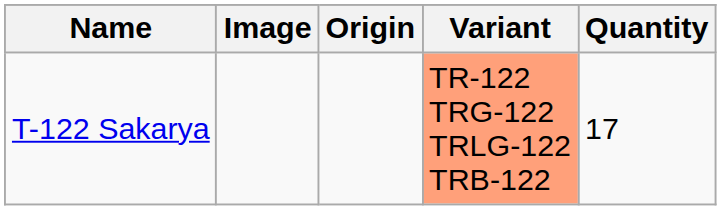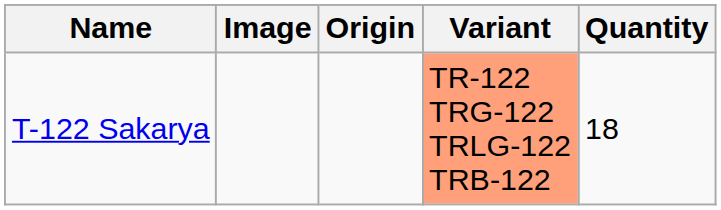T-122 Sakarya | Quantity: 17 -> 18
